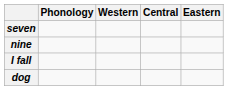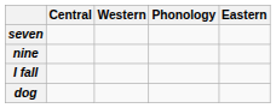columns swapped: Phonology <-> Central
